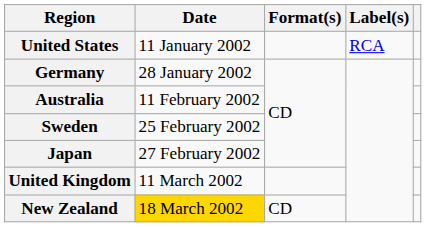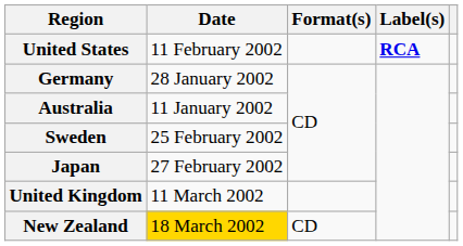United States | Date: 11 January 2002 -> 11 February 2002
United States | Label(s): normal -> bold
Australia | Date: 11 February 2002 -> 11 January 2002
